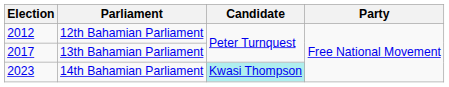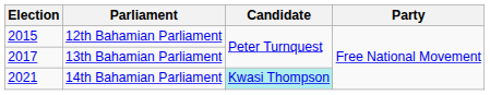12th Bahamian Parliament | Election: 2012 -> 2015
14th Bahamian Parliament | Election: 2023 -> 2021
